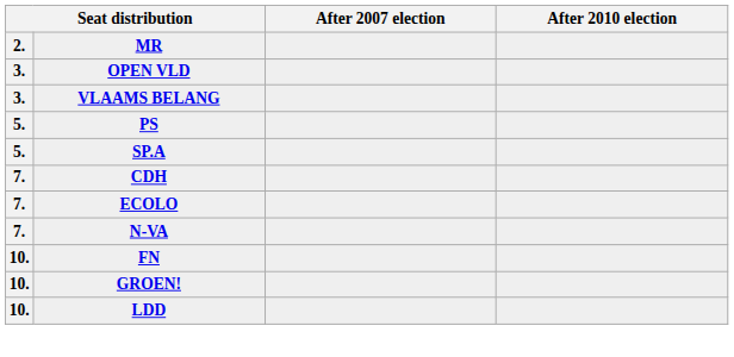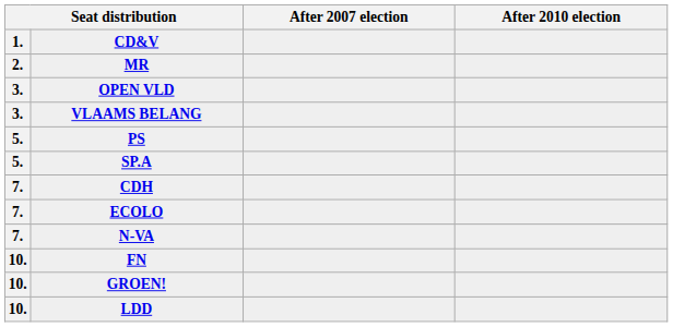+ row: 1. | CD&V
